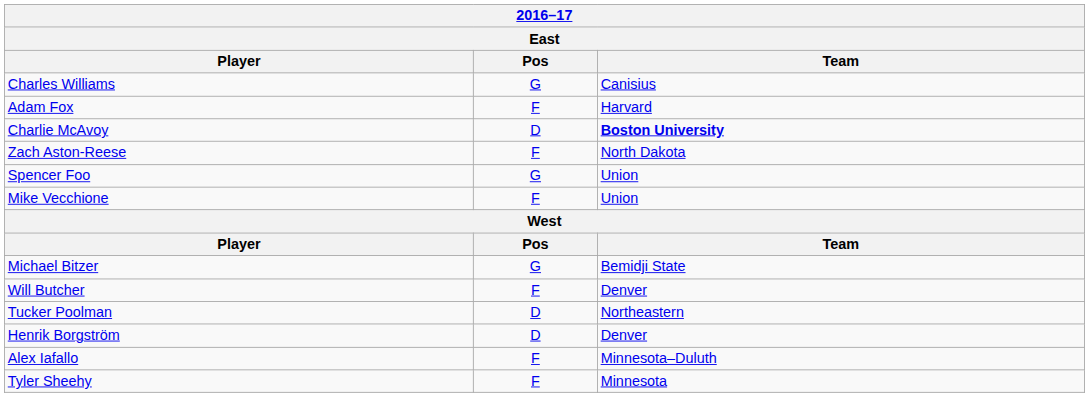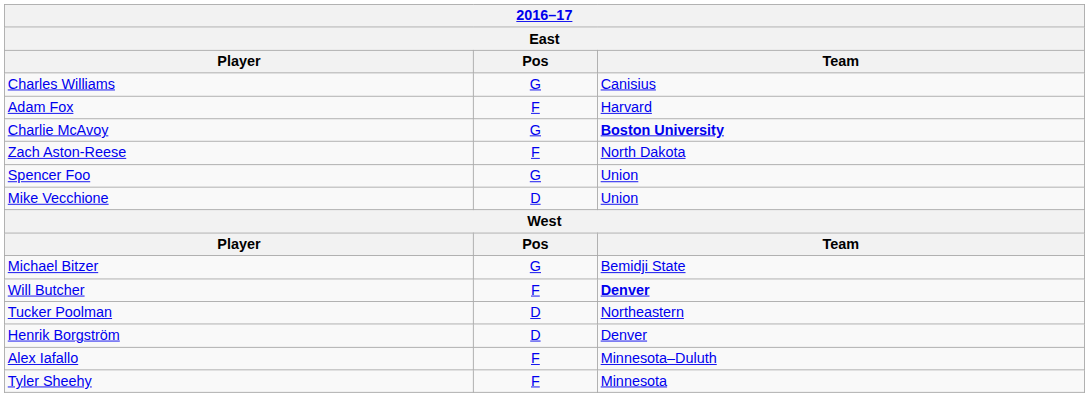Charlie McAvoy | Pos: D -> G
Mike Vecchione | Pos: F -> D
Will Butcher | Team: normal -> bold
